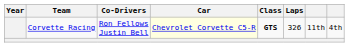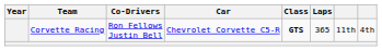Corvette Racing | Car: lightyellow background -> no background
Corvette Racing | Laps: 326 -> 365
